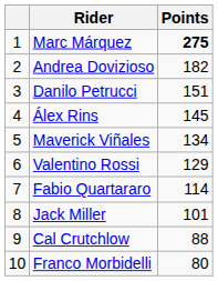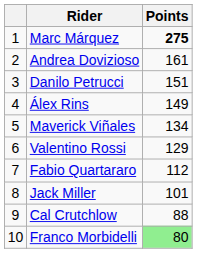Andrea Dovizioso | Points: 182 -> 161
Álex Rins | Points: 145 -> 149
Fabio Quartararo | Points: 114 -> 112
Franco Morbidelli | Points: no background -> lightgreen background
